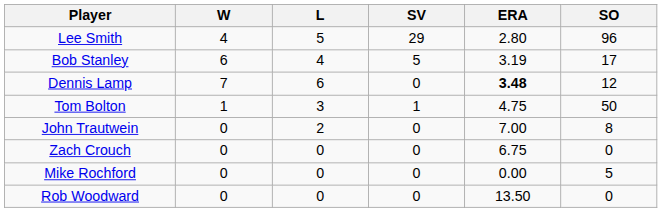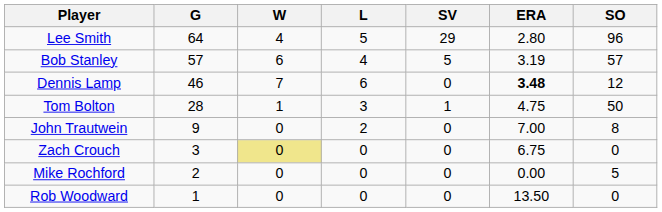+ column: G | 64 | 57 | 46 | 28 | 9 | 3 | 2 | 1
Bob Stanley | SO: 17 -> 57
Zach Crouch | W: no background -> khaki background
